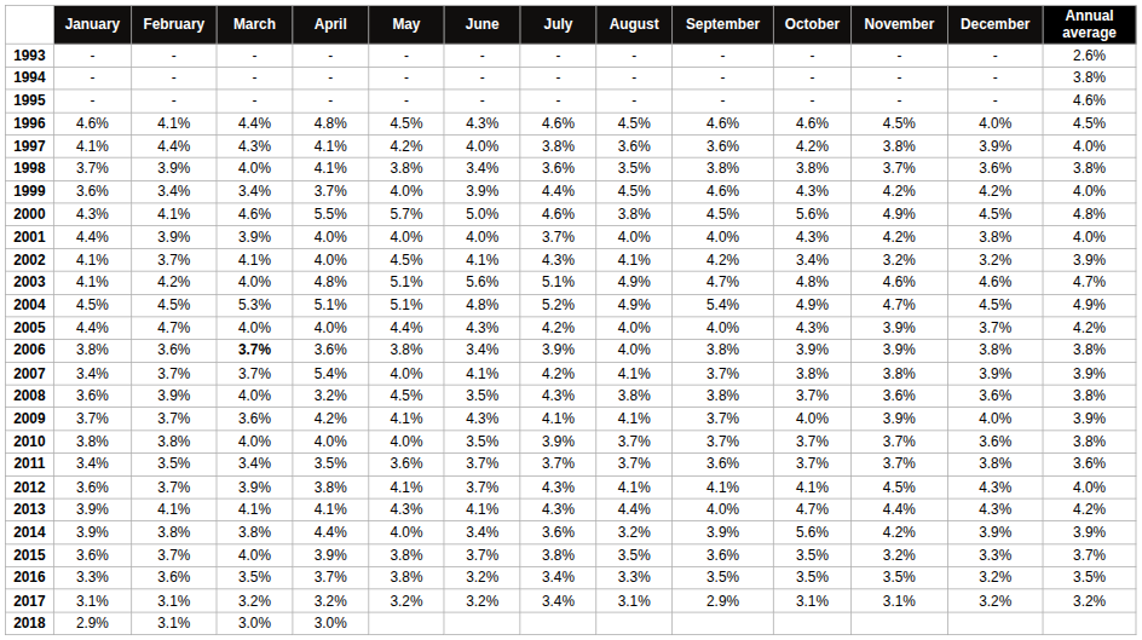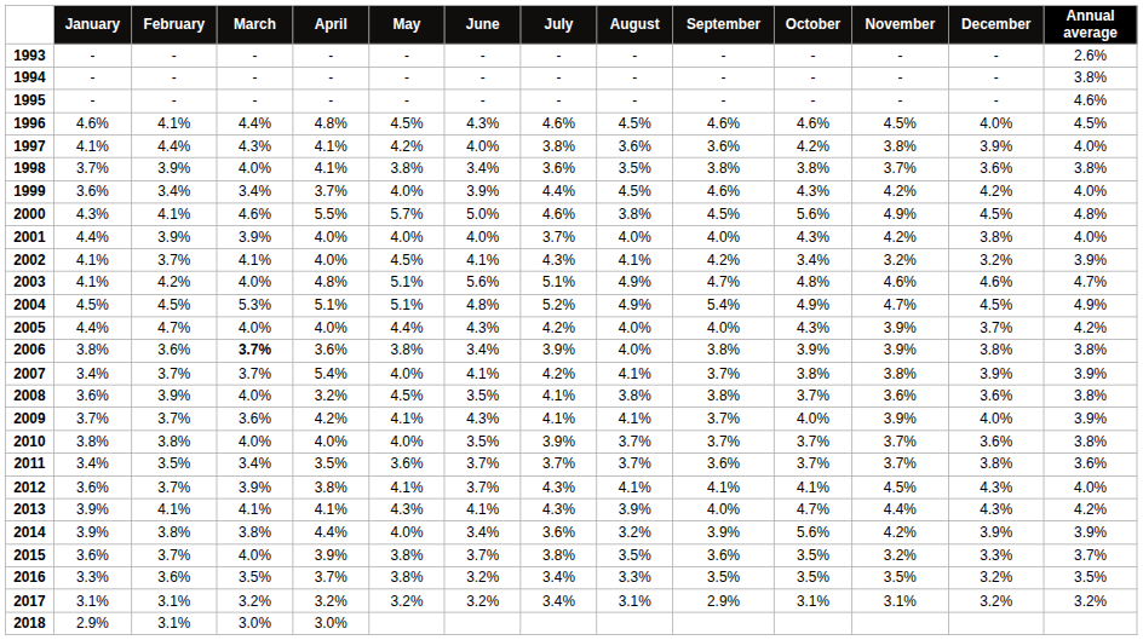2008 | July: 4.3% -> 4.1%
2013 | August: 4.4% -> 3.9%
